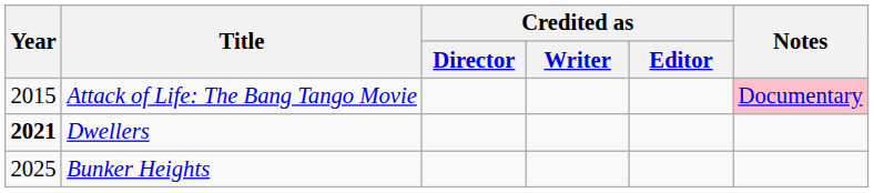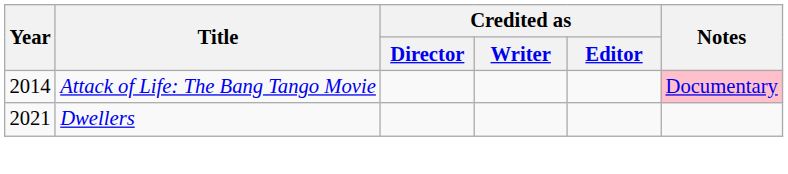Attack of Life: The Bang Tango Movie | Year: 2015 -> 2014
Dwellers | Year: bold -> normal
- row: 2025 | Bunker Heights
